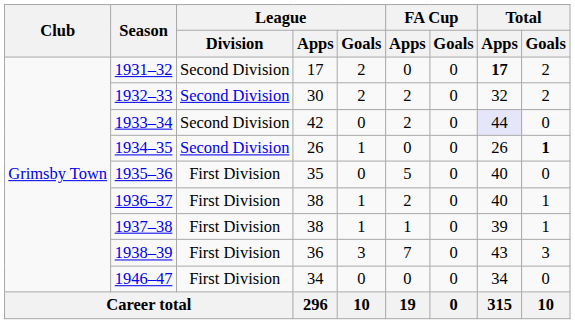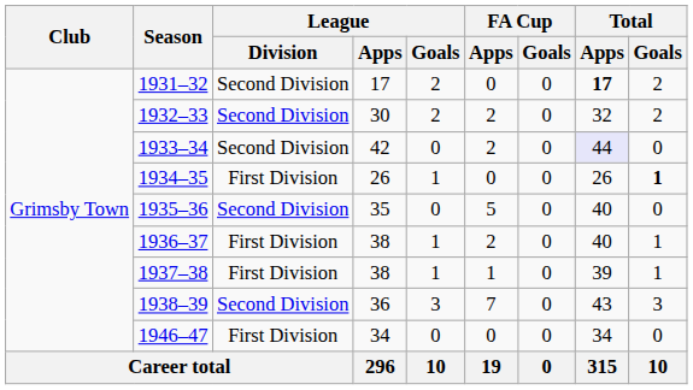1934–35 | League / Division: Second Division -> First Division
1935–36 | League / Division: First Division -> Second Division
1938–39 | League / Division: First Division -> Second Division
